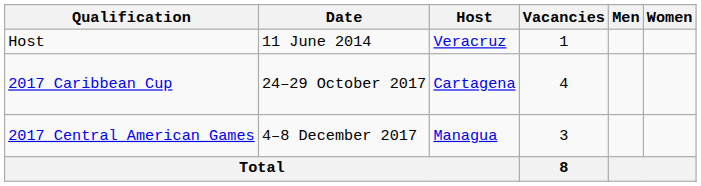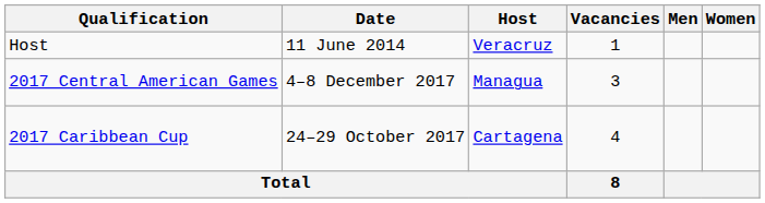rows swapped: 2017 Caribbean Cup <-> 2017 Central American Games
